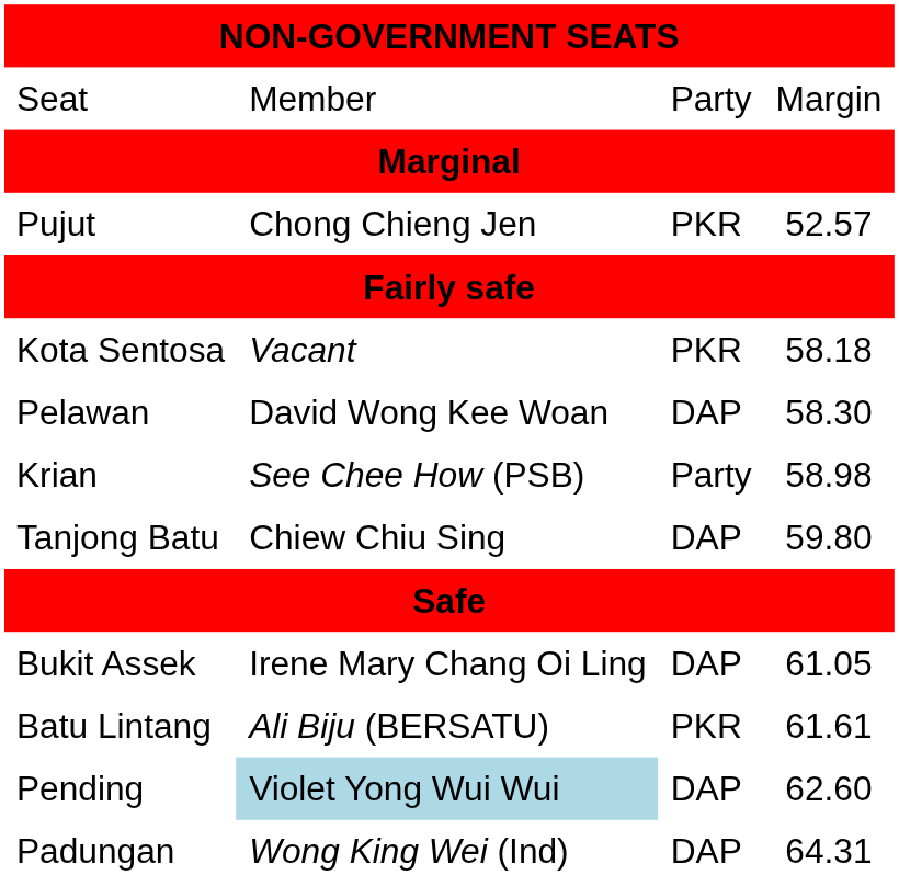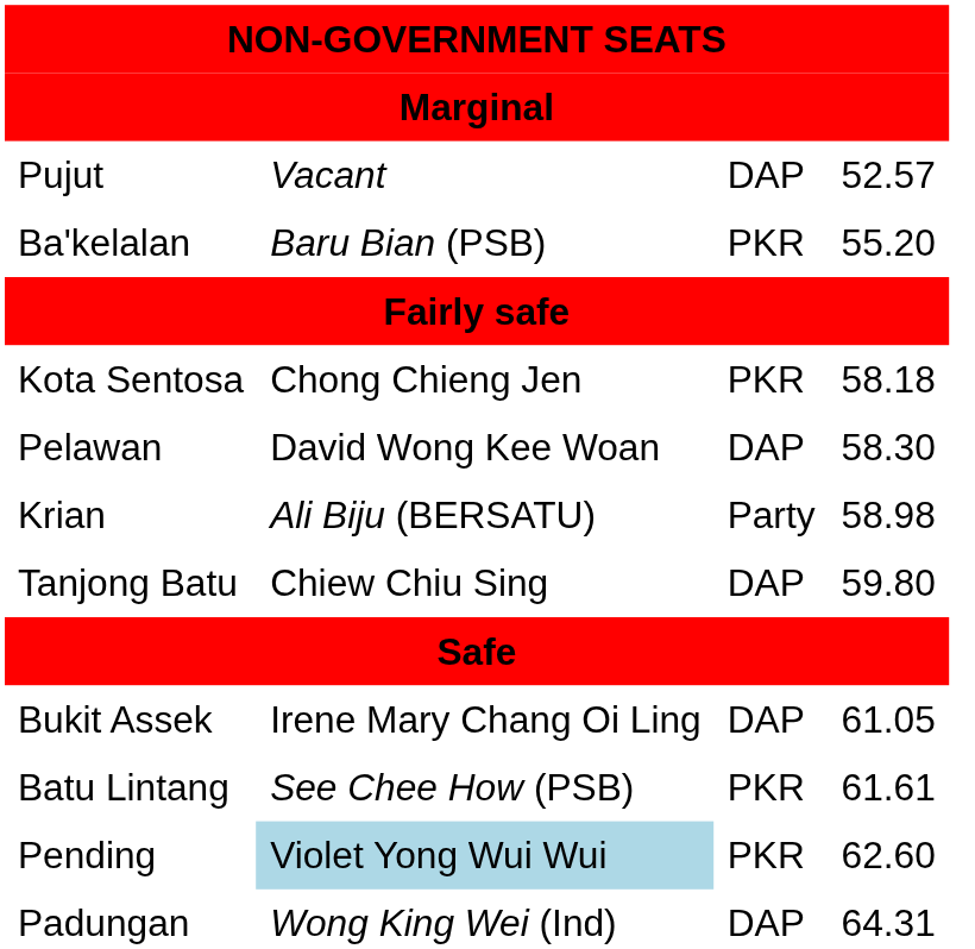- row: Seat | Member | Party | Margin
Pujut | column 2: Chong Chieng Jen -> Vacant
Pujut | column 3: PKR -> DAP
+ row: Ba'kelalan | Baru Bian (PSB) | PKR | 55.20
Kota Sentosa | column 2: Vacant -> Chong Chieng Jen
Krian | column 2: See Chee How (PSB) -> Ali Biju (BERSATU)
Batu Lintang | column 2: Ali Biju (BERSATU) -> See Chee How (PSB)
Pending | column 3: DAP -> PKR
